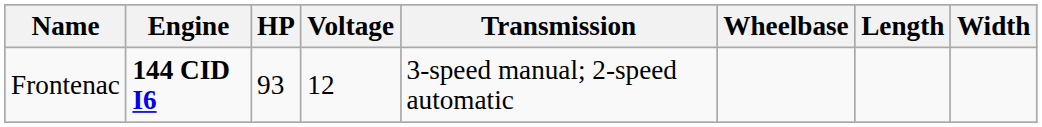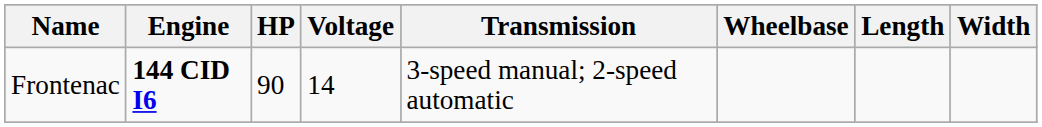Frontenac | HP: 93 -> 90
Frontenac | Voltage: 12 -> 14
